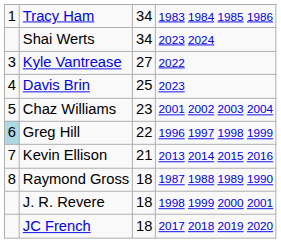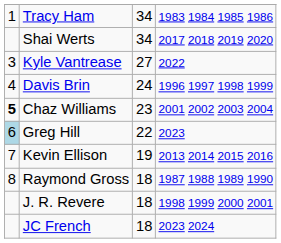Shai Werts | column 4: 2023 2024 -> 2017 2018 2019 2020
Davis Brin | column 3: 25 -> 24
Davis Brin | column 4: 2023 -> 1996 1997 1998 1999
Chaz Williams | column 1: normal -> bold
Greg Hill | column 4: 1996 1997 1998 1999 -> 2023
Kevin Ellison | column 3: 21 -> 19
JC French | column 4: 2017 2018 2019 2020 -> 2023 2024
